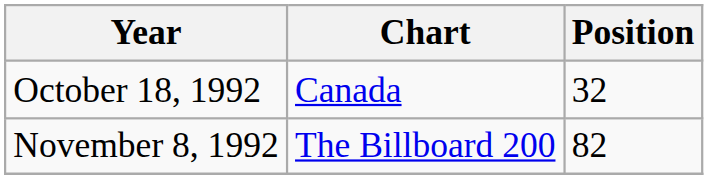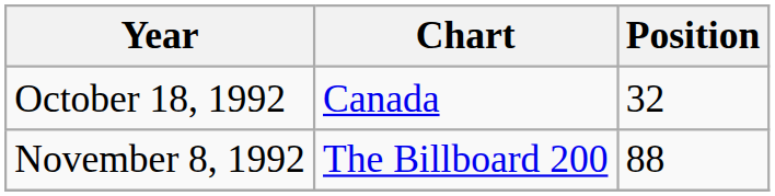November 8, 1992 | Position: 82 -> 88
